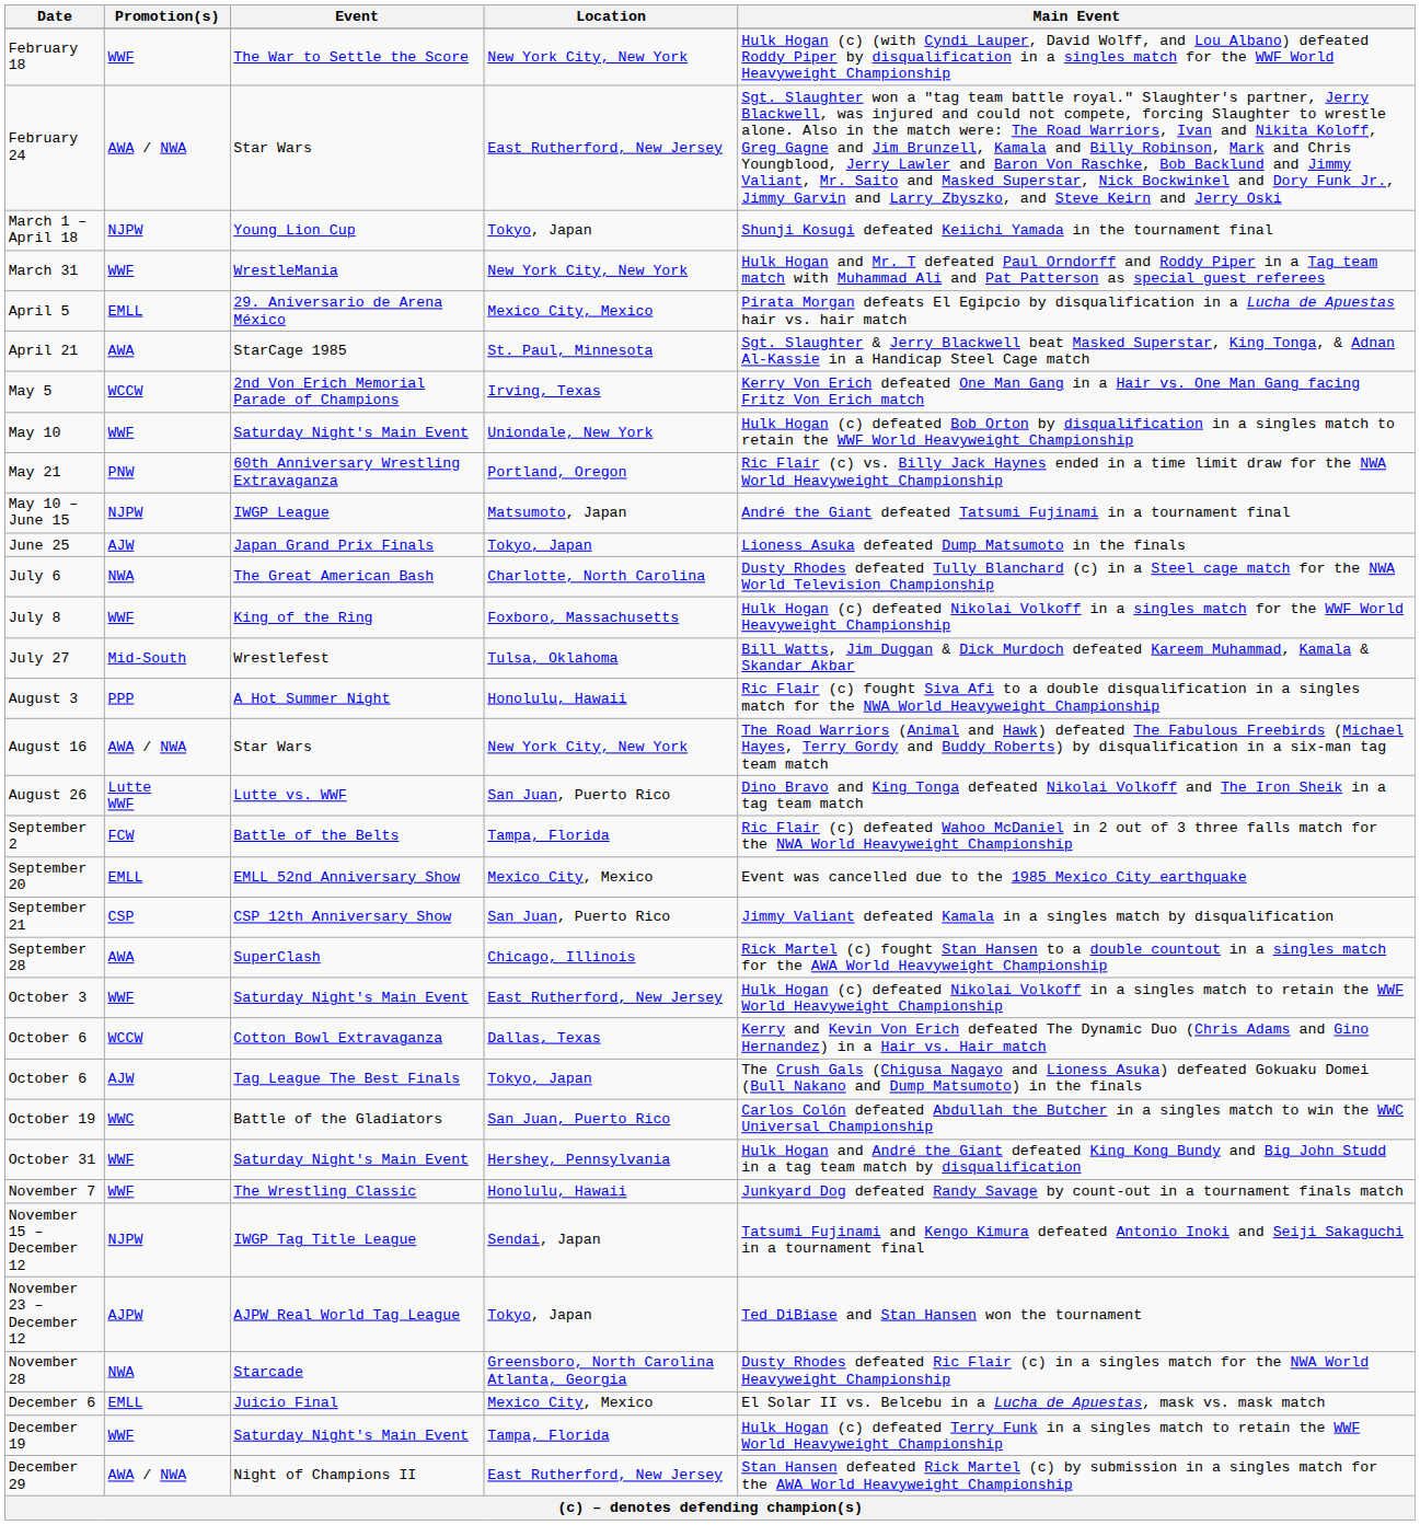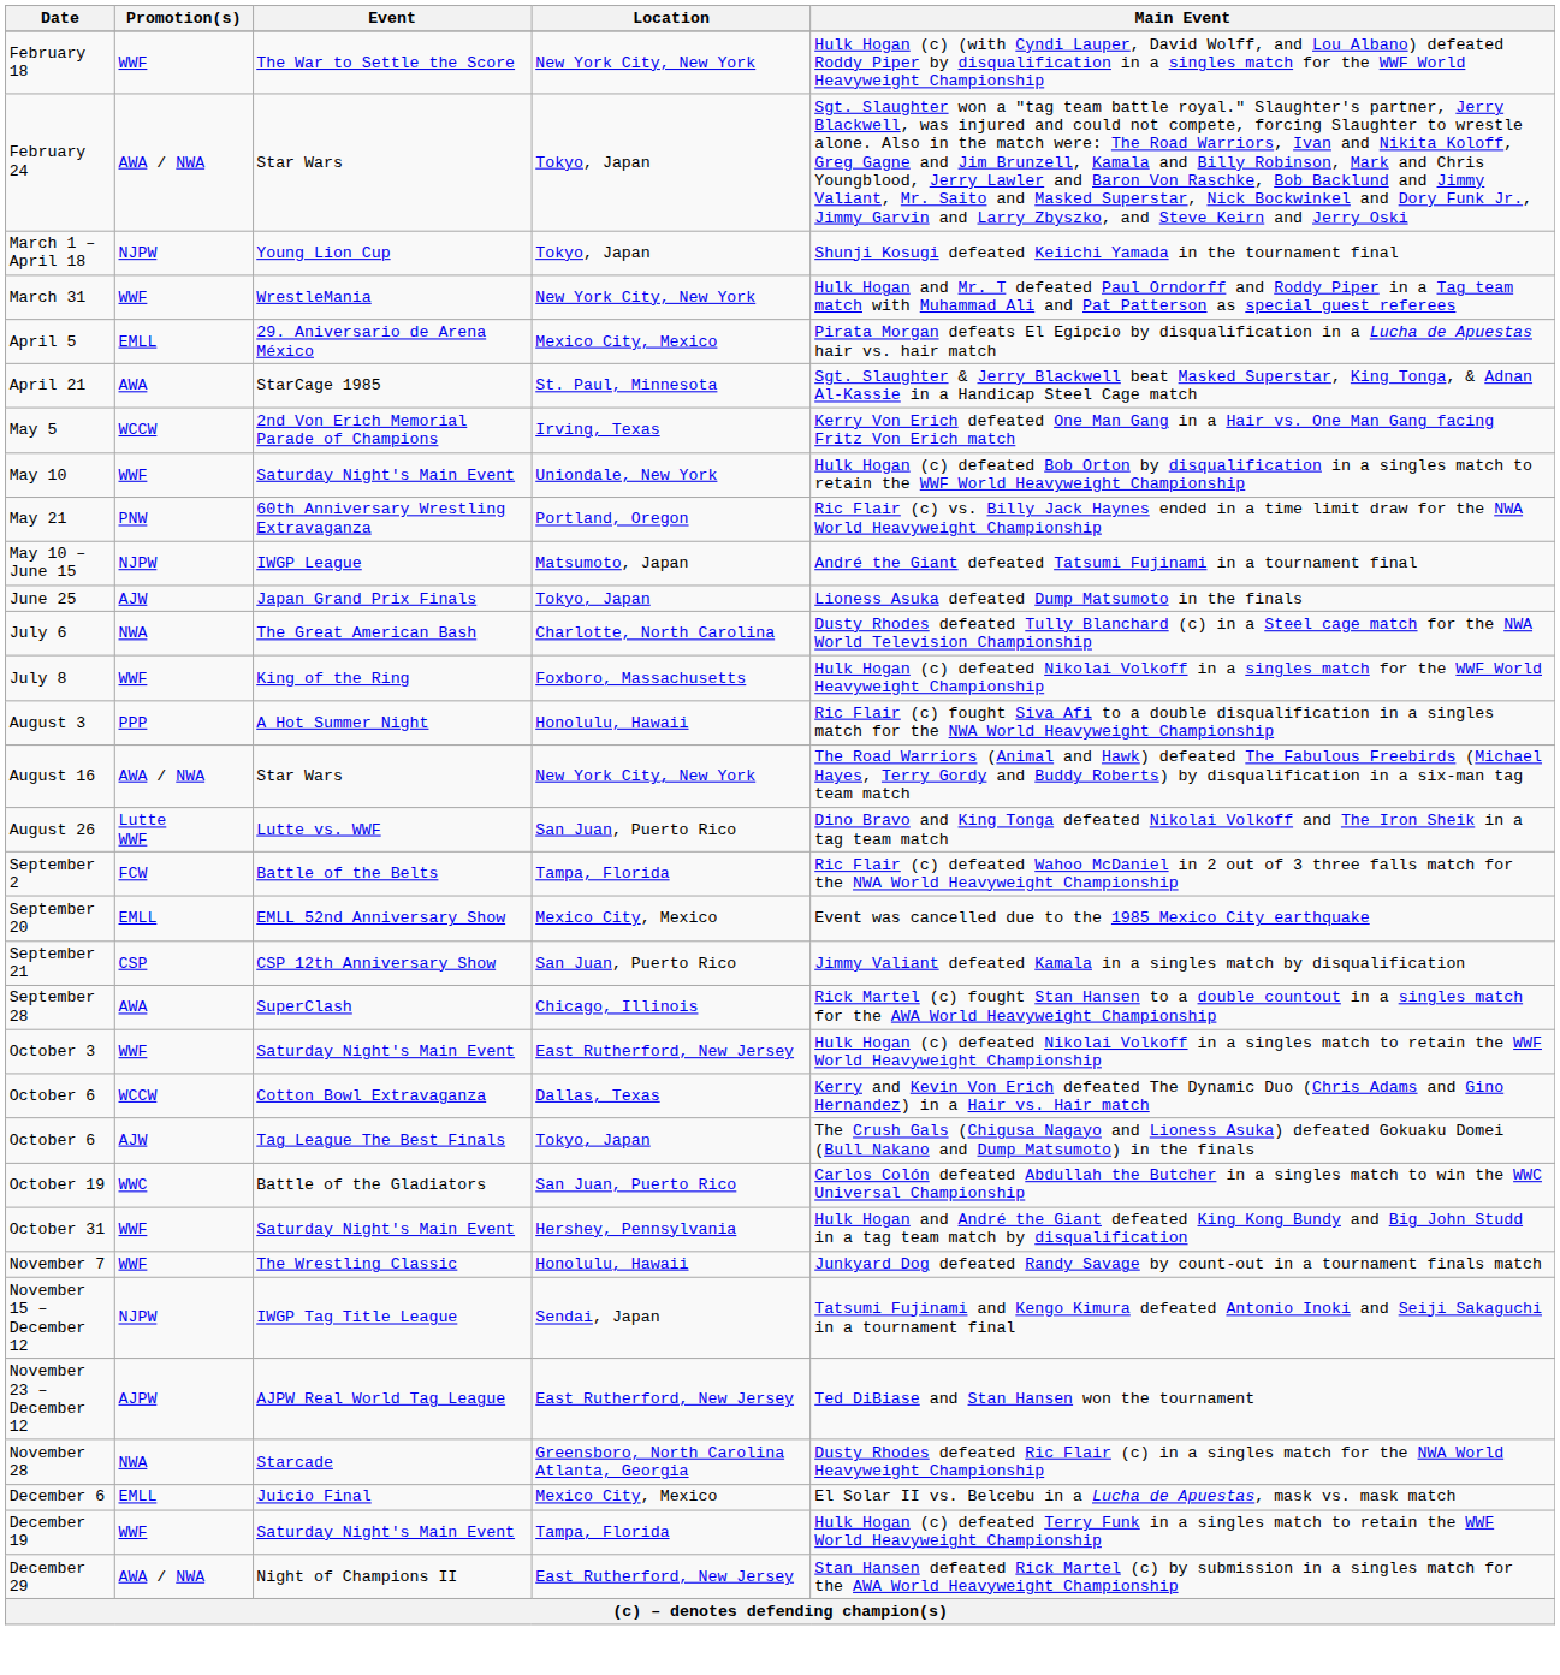February 24 | Location: East Rutherford, New Jersey -> Tokyo, Japan
- row: July 27 | Mid-South | Wrestlefest | Tulsa, Oklahoma | Bill Watts, Jim Duggan & Dick Murdoch defeated Kareem Muhammad, Kamala & Skandar Akbar
November 23 – December 12 | Location: Tokyo, Japan -> East Rutherford, New Jersey
